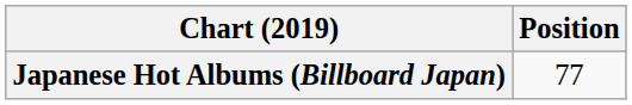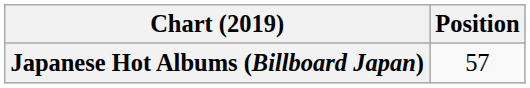Japanese Hot Albums (Billboard Japan) | Position: 77 -> 57
